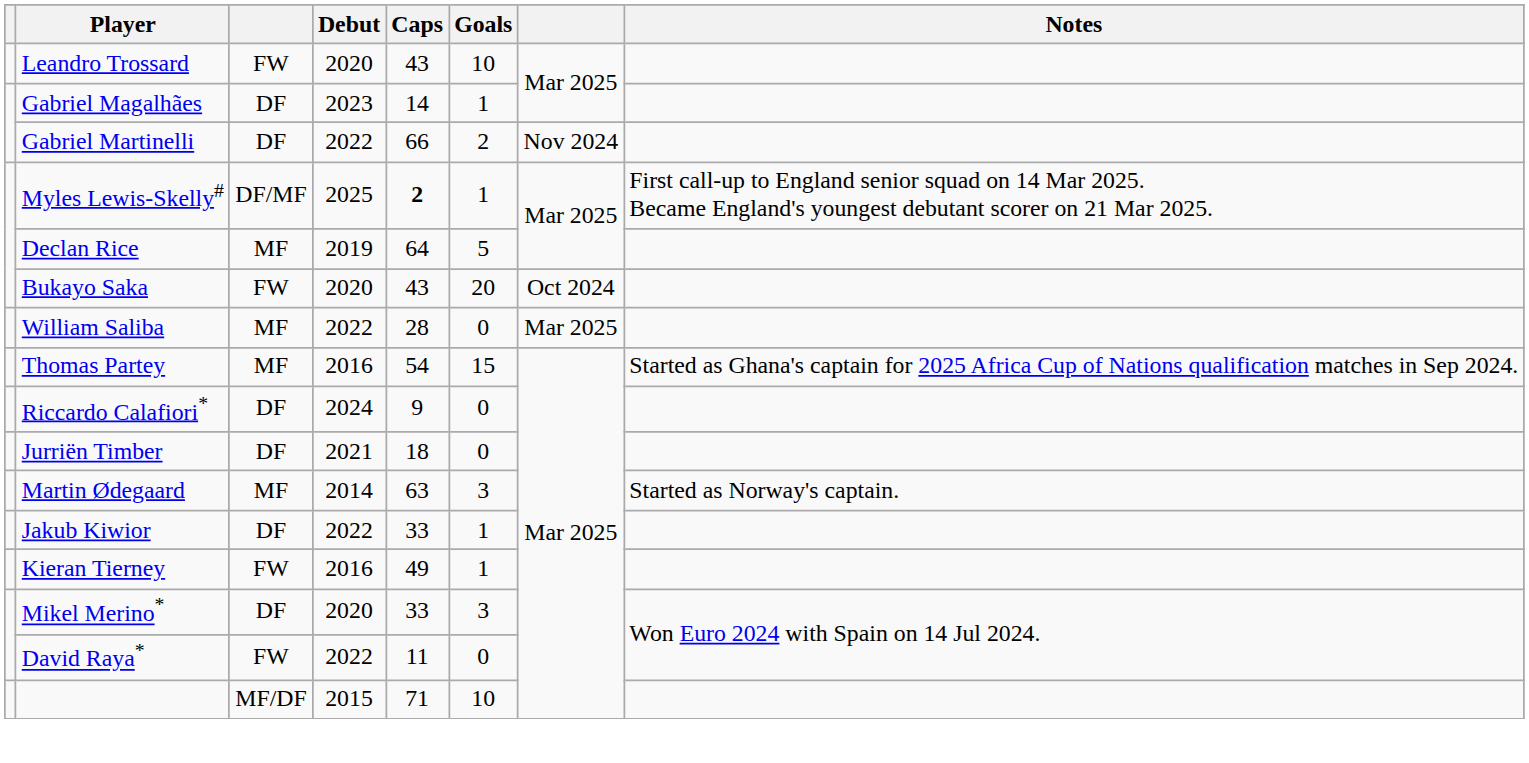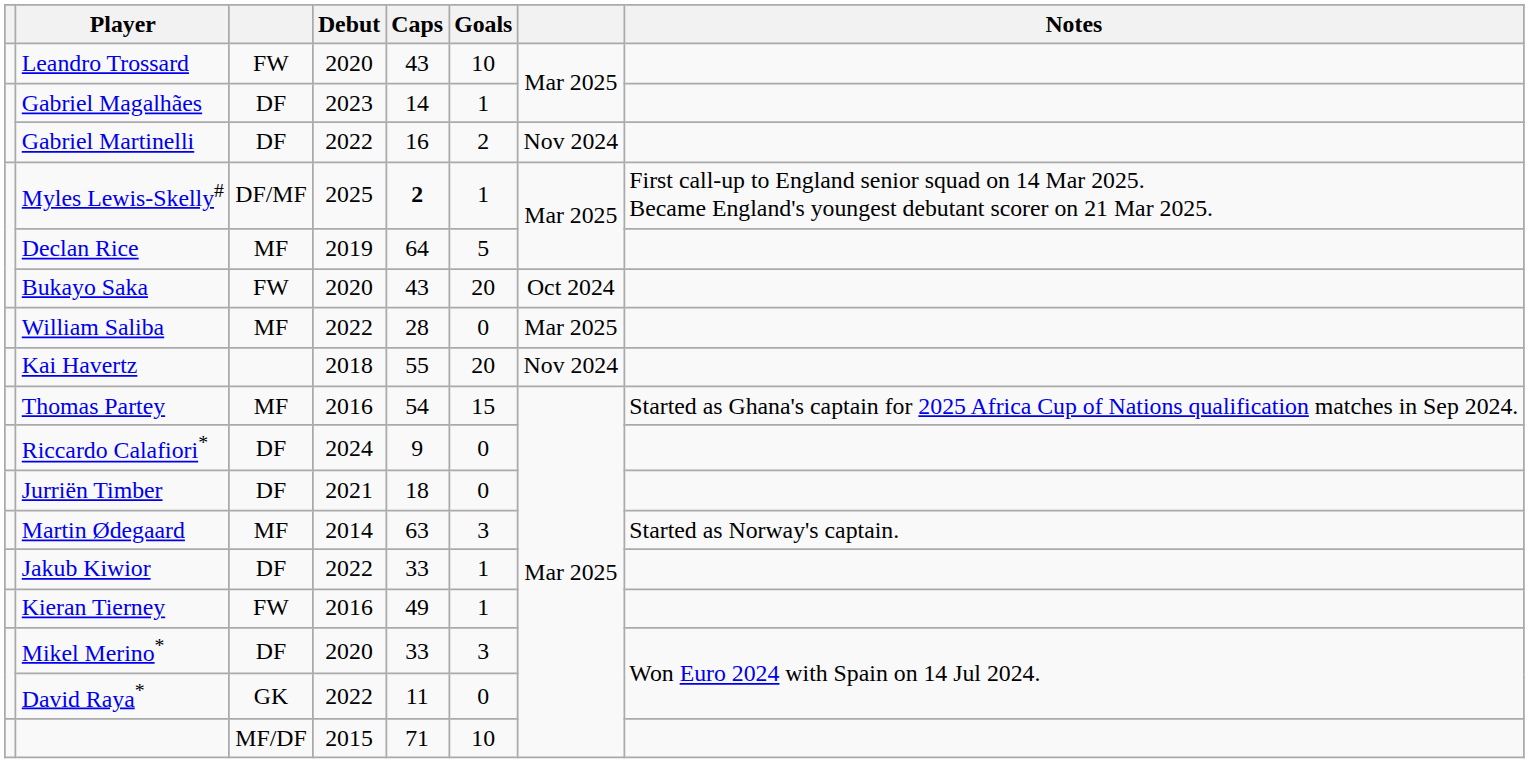Gabriel Martinelli | Caps: 66 -> 16
+ row: Kai Havertz | 2018 | 55 | 20 | Nov 2024
David Raya* | column 3: FW -> GK
